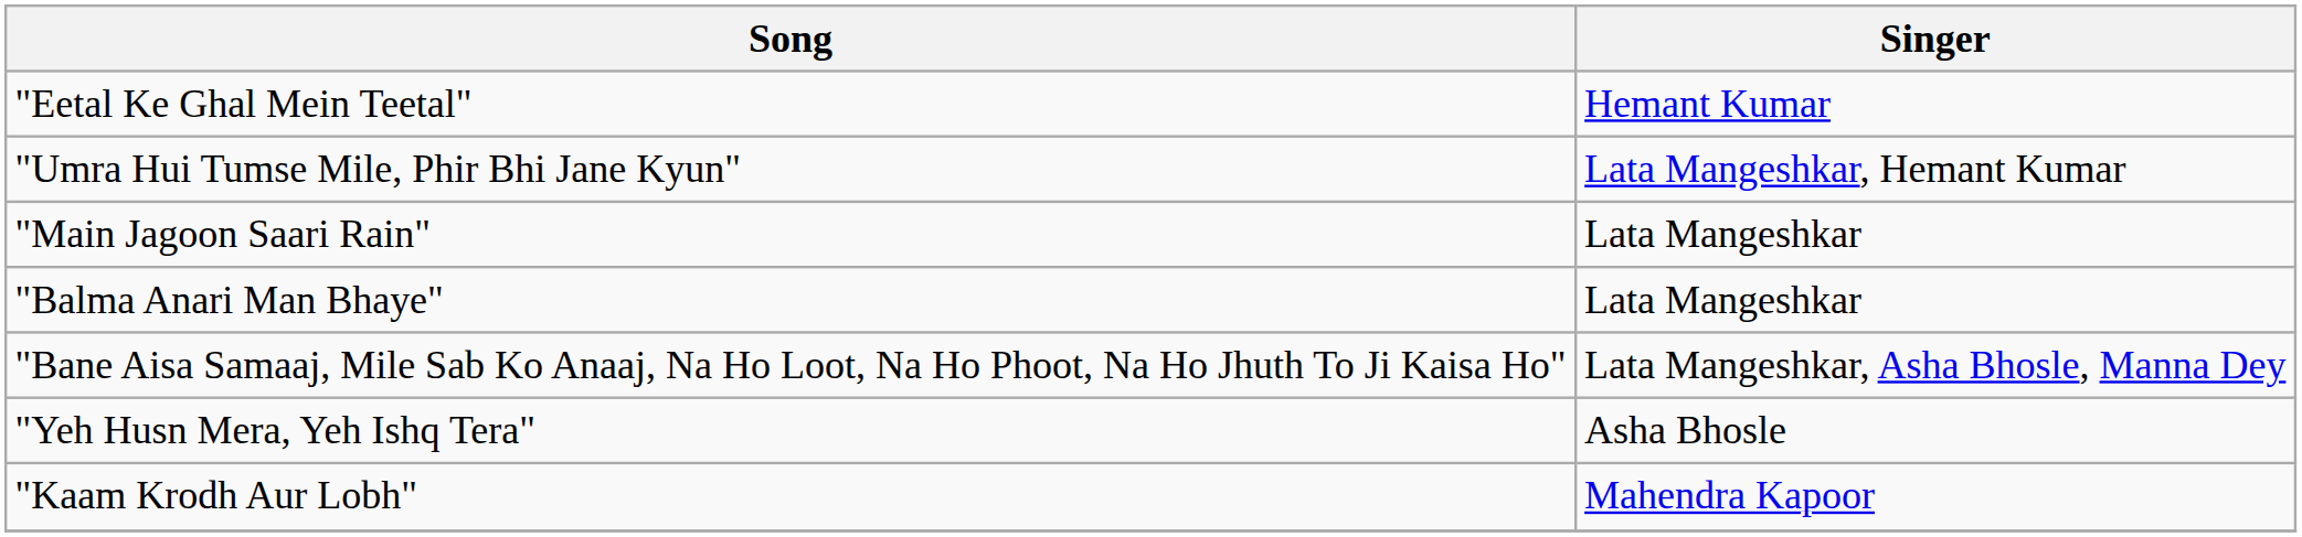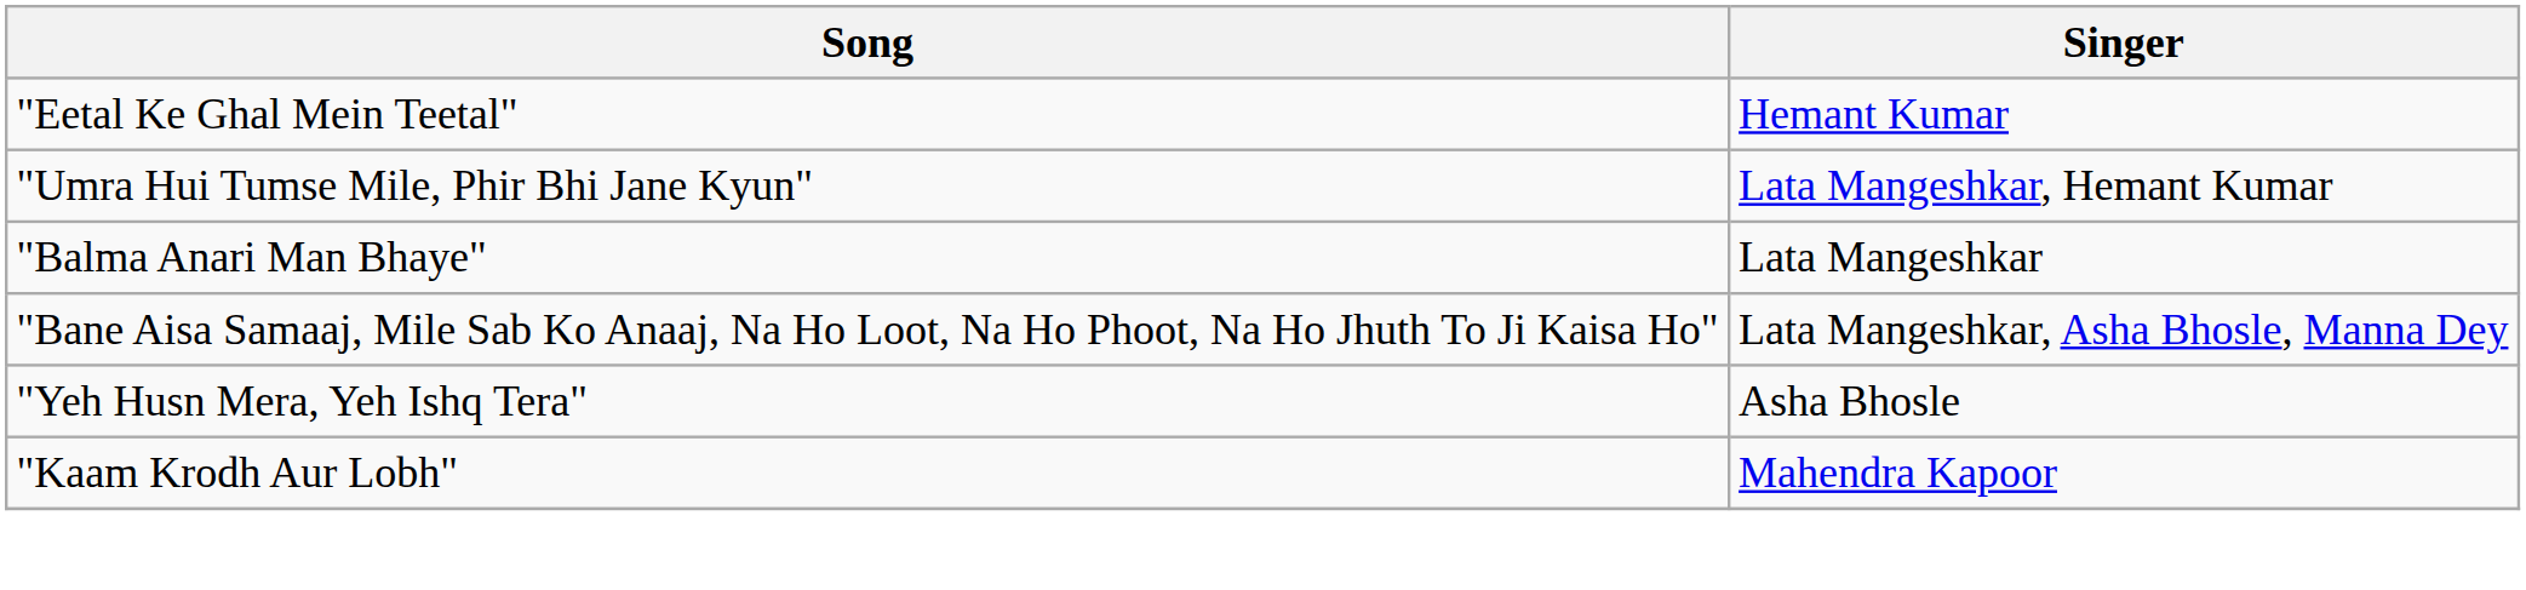- row: "Main Jagoon Saari Rain" | Lata Mangeshkar
